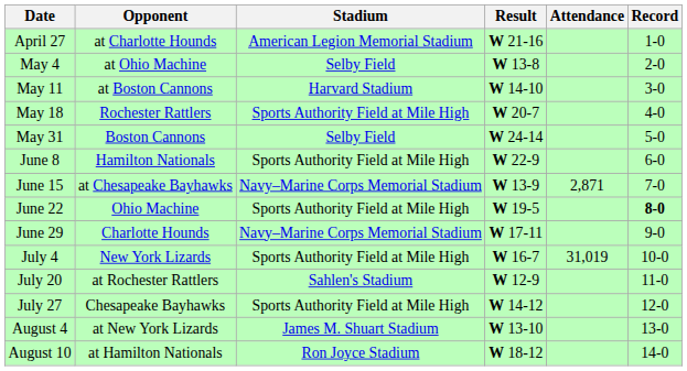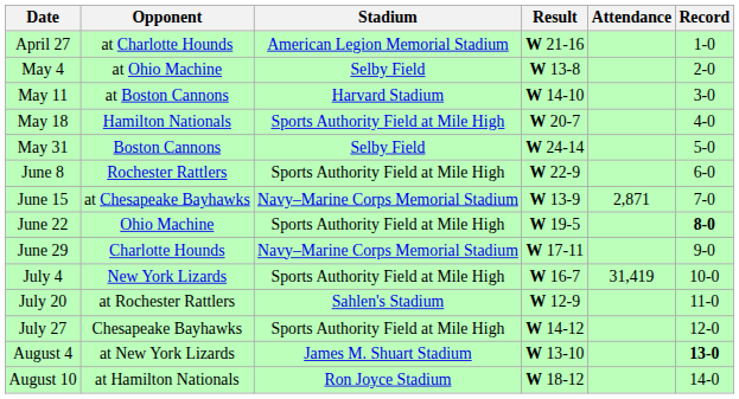May 18 | Opponent: Rochester Rattlers -> Hamilton Nationals
June 8 | Opponent: Hamilton Nationals -> Rochester Rattlers
July 4 | Attendance: 31,019 -> 31,419
August 4 | Record: normal -> bold
